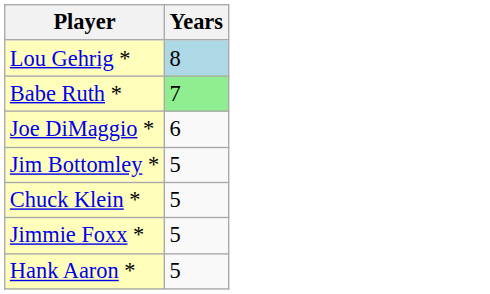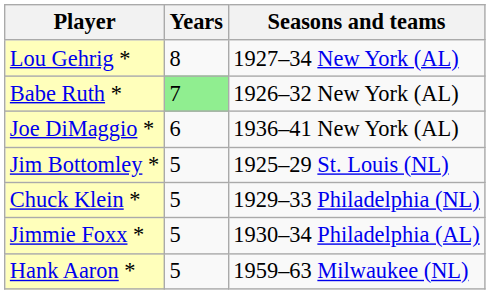+ column: Seasons and teams | 1927–34 New York (AL) | 1926–32 New York (AL) | 1936–41 New York (AL) | 1925–29 St. Louis (NL) | 1929–33 Philadelphia (NL) | 1930–34 Philadelphia (AL) | 1959–63 Milwaukee (NL)
Lou Gehrig * | Years: lightblue background -> no background
